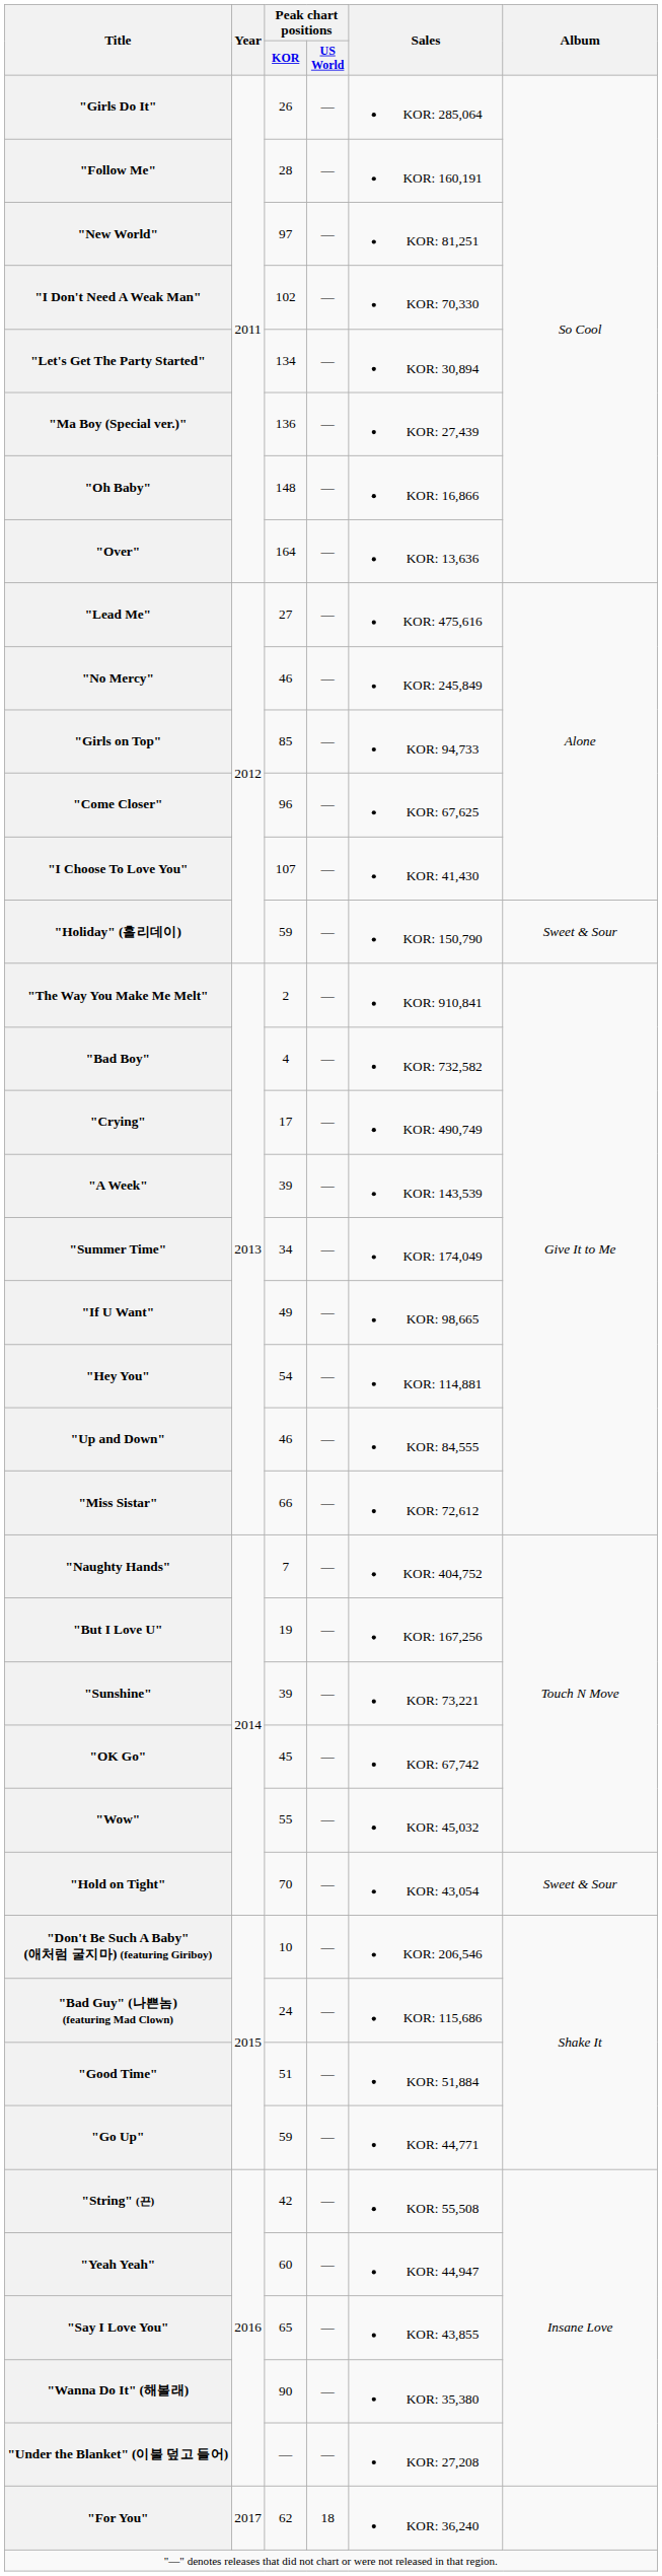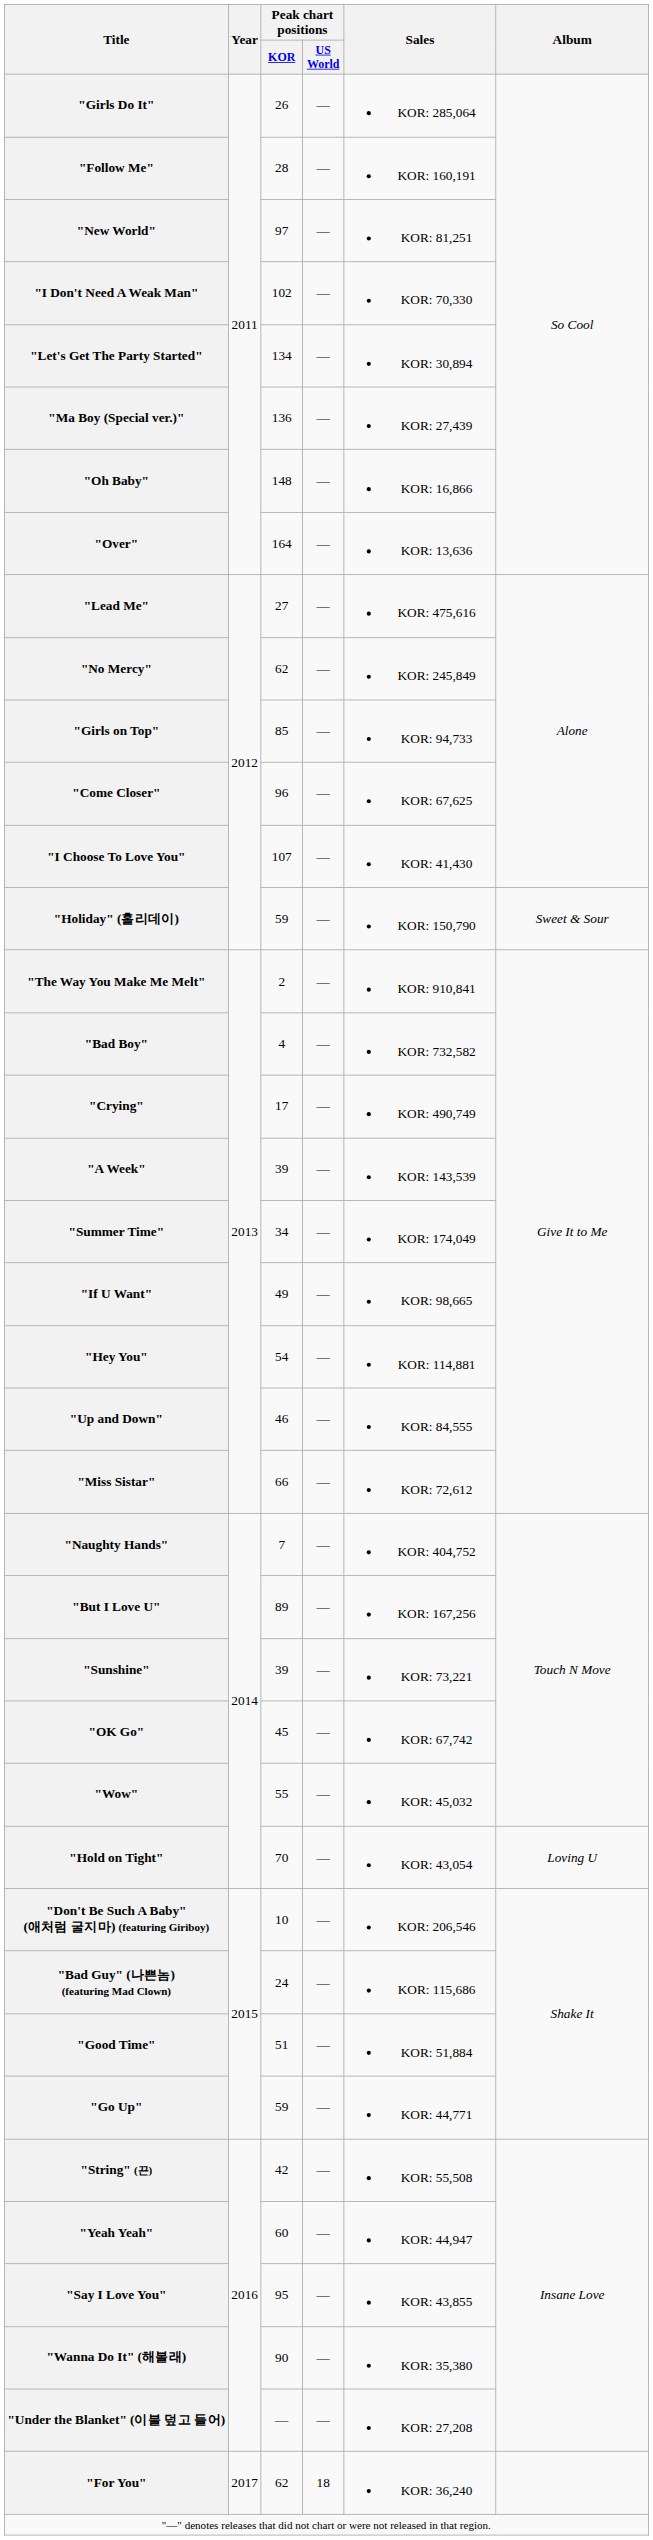"No Mercy" | Peak chart positions / KOR: 46 -> 62
"But I Love U" | Peak chart positions / KOR: 19 -> 89
"Hold on Tight" | Album: Sweet & Sour -> Loving U
"Say I Love You" | Peak chart positions / KOR: 65 -> 95
